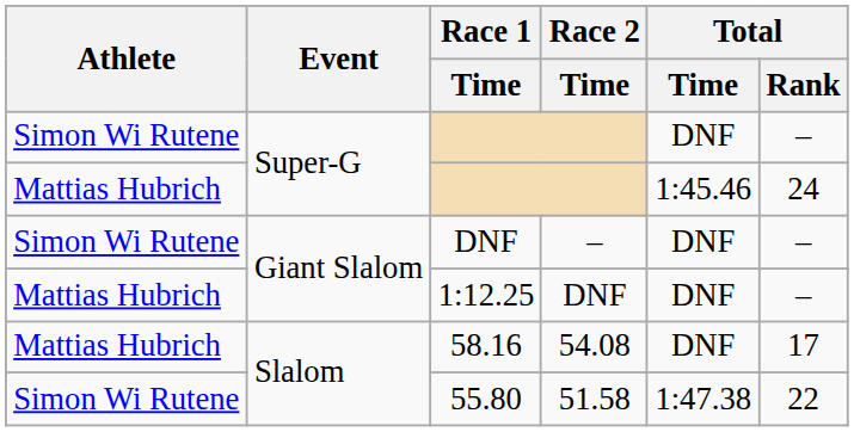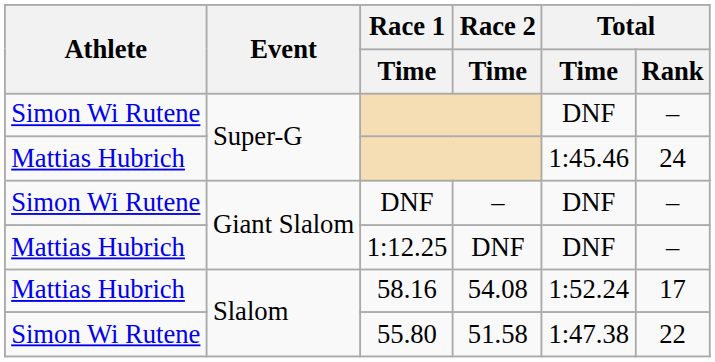58.16 | Total / Time: DNF -> 1:52.24
